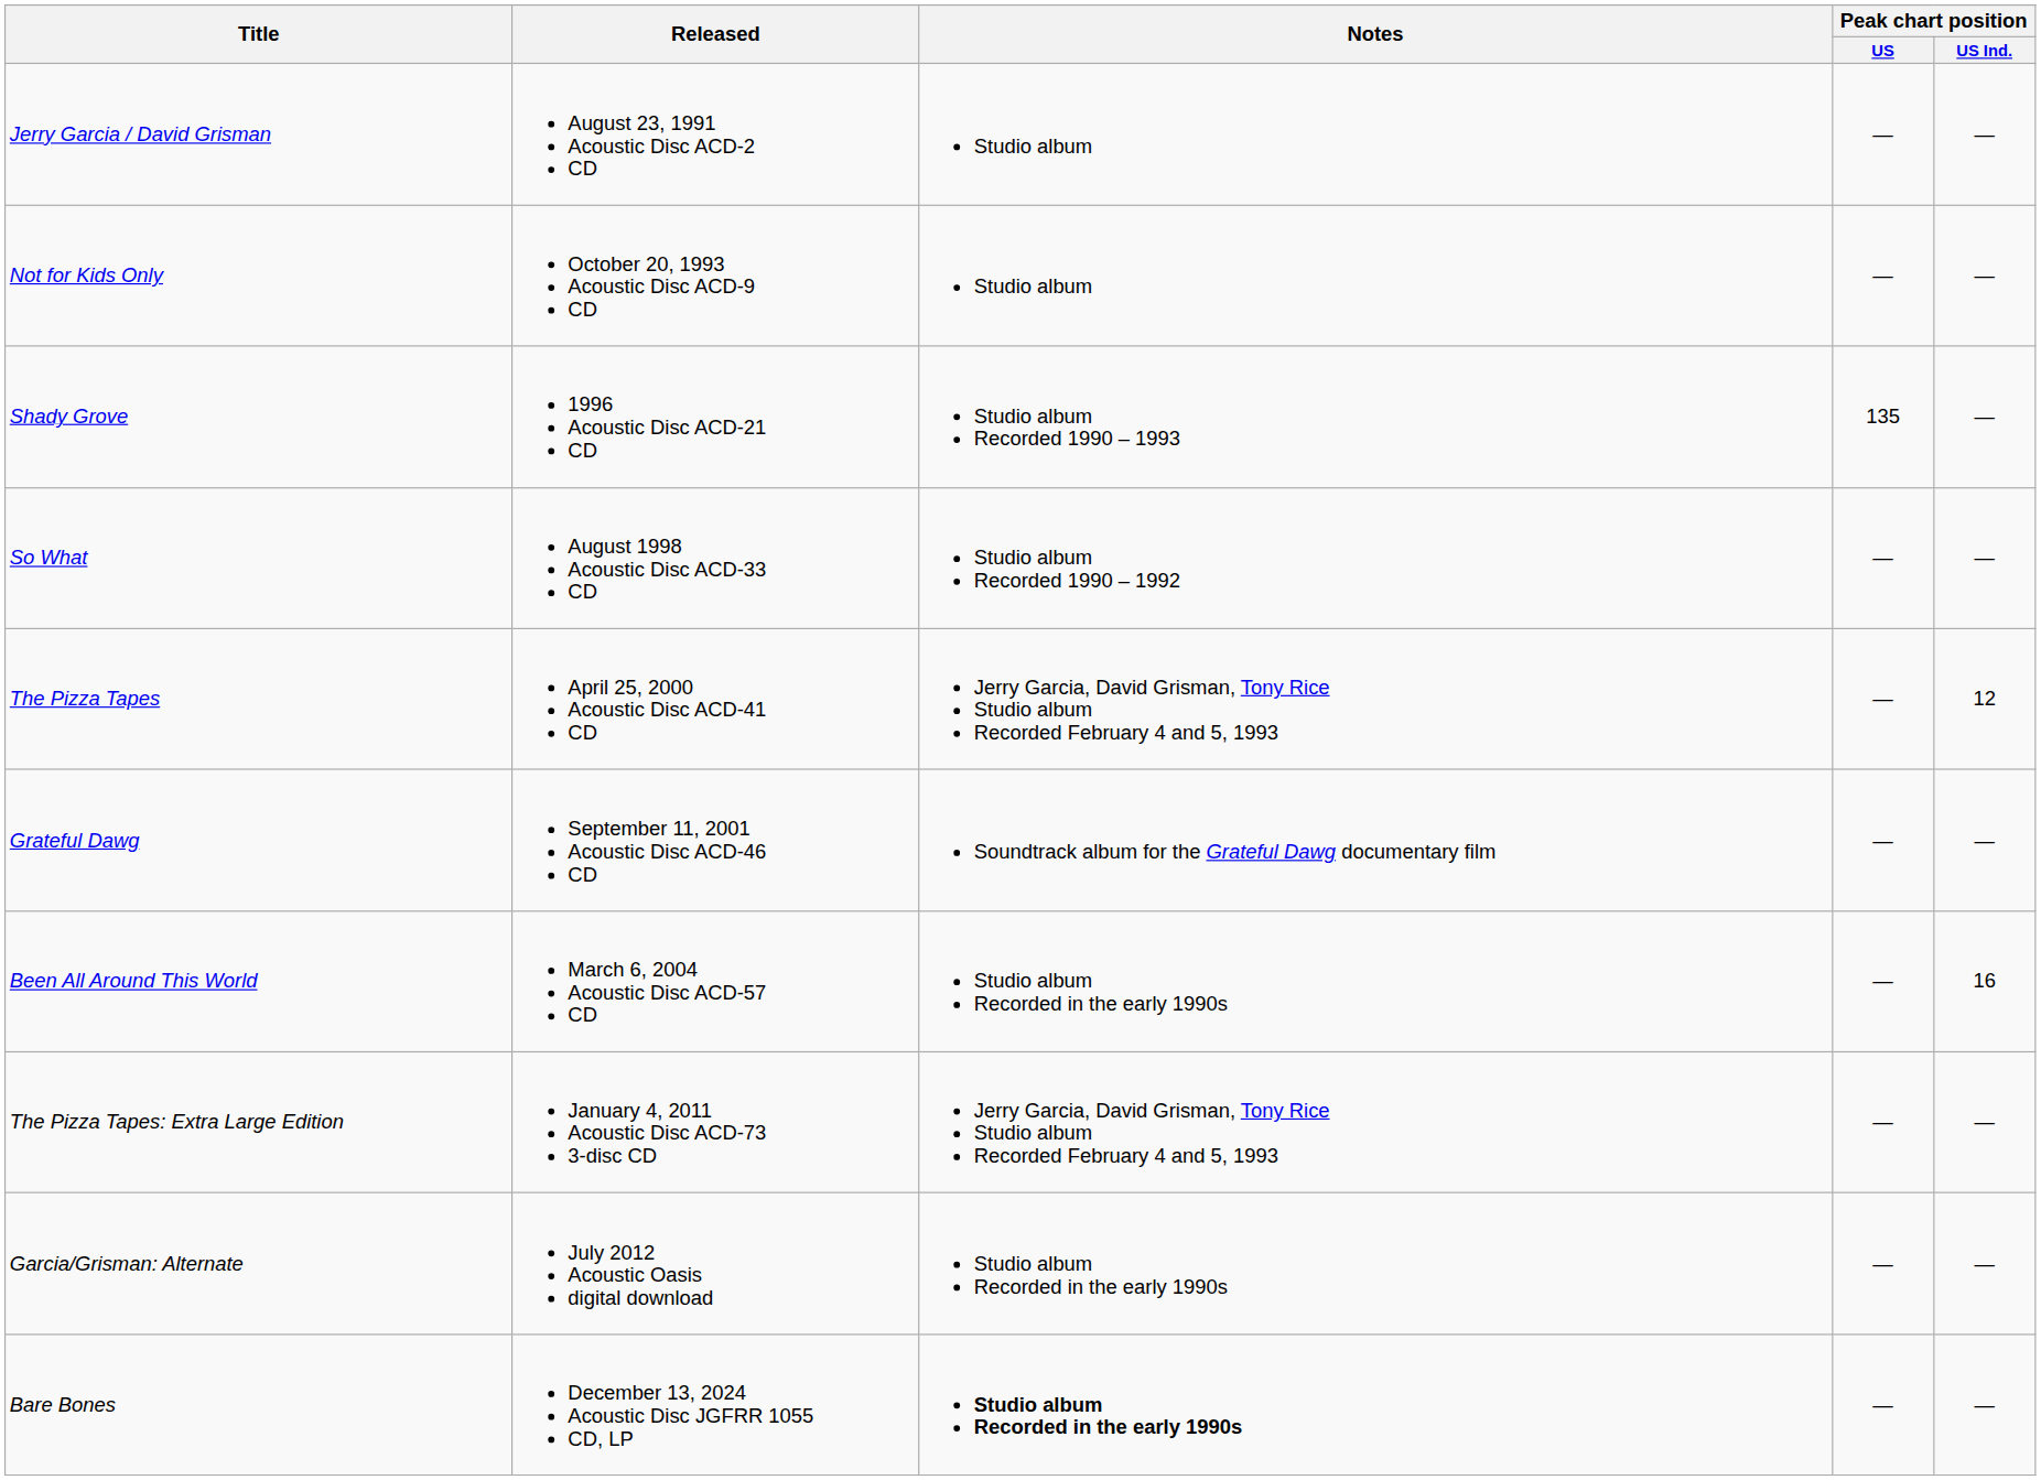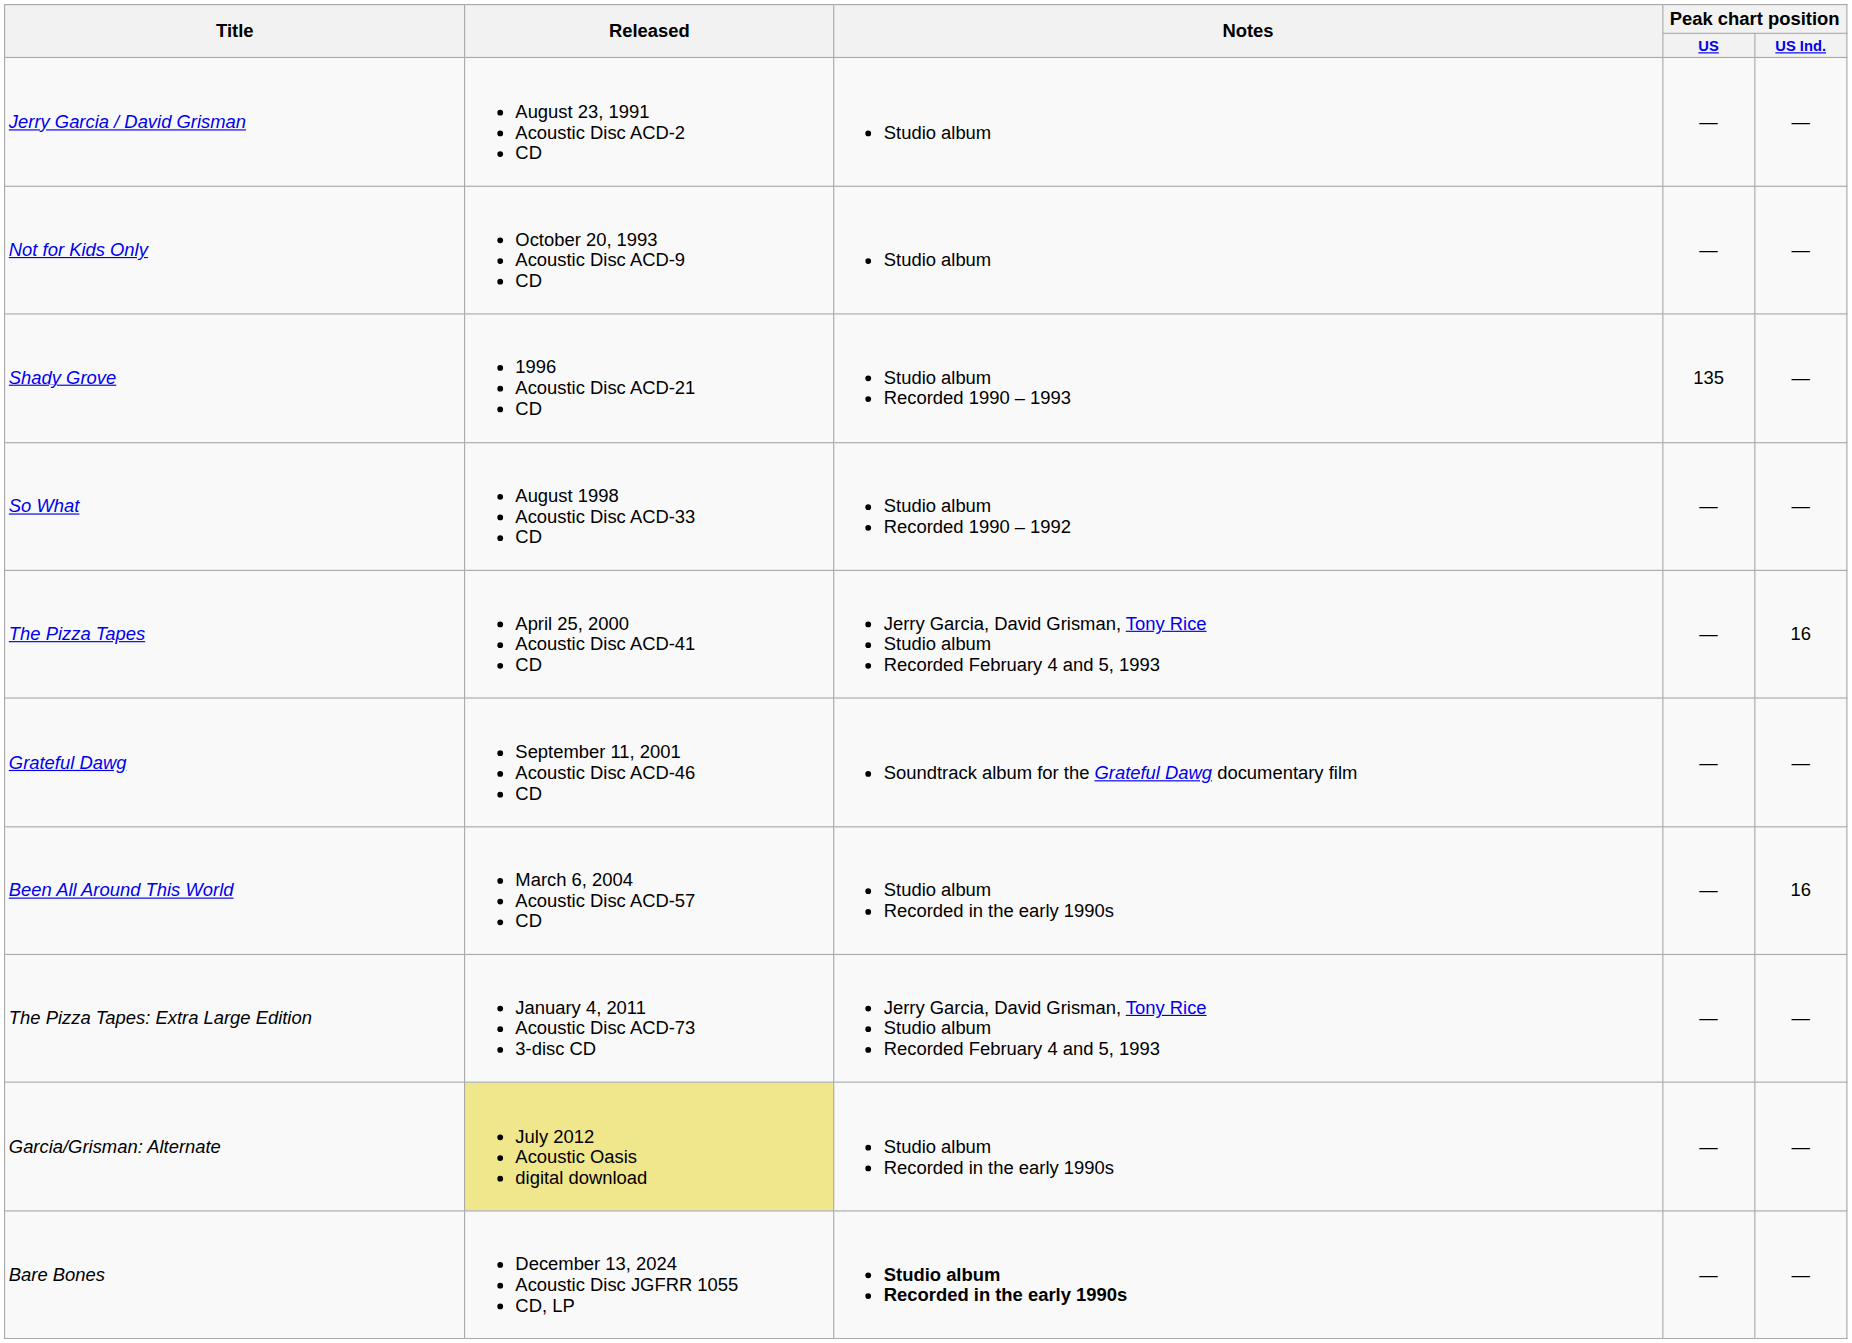The Pizza Tapes | Peak chart position / US Ind.: 12 -> 16
Garcia/Grisman: Alternate | Released: no background -> khaki background
